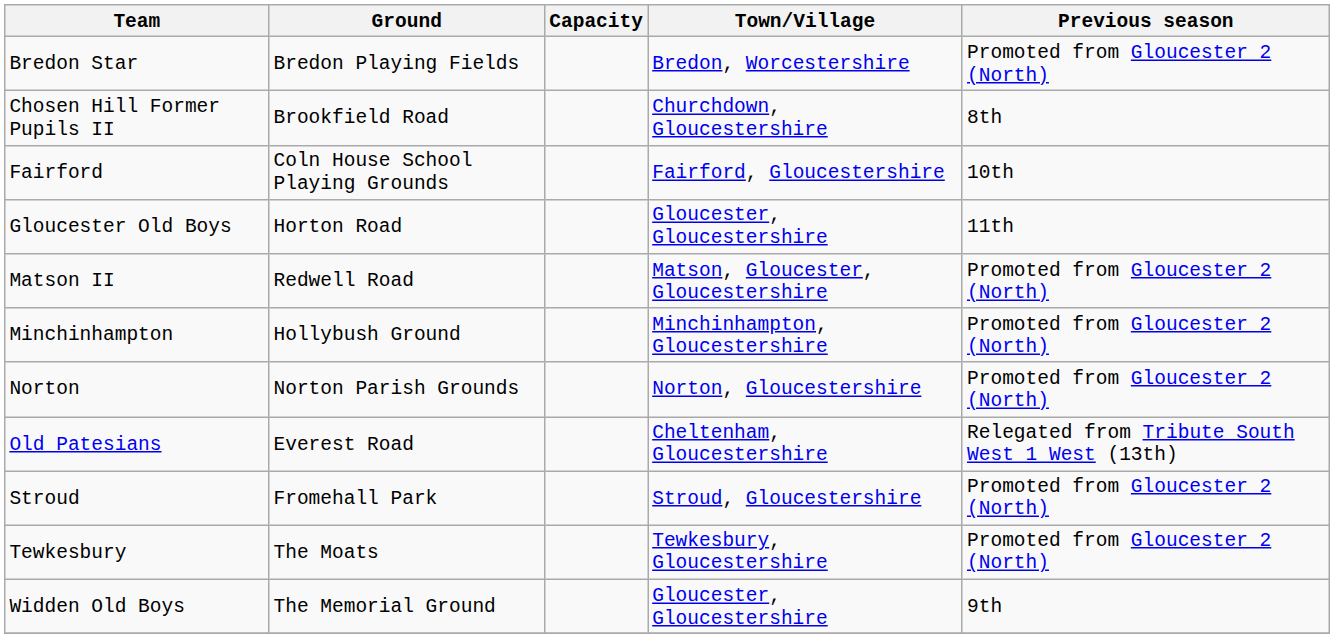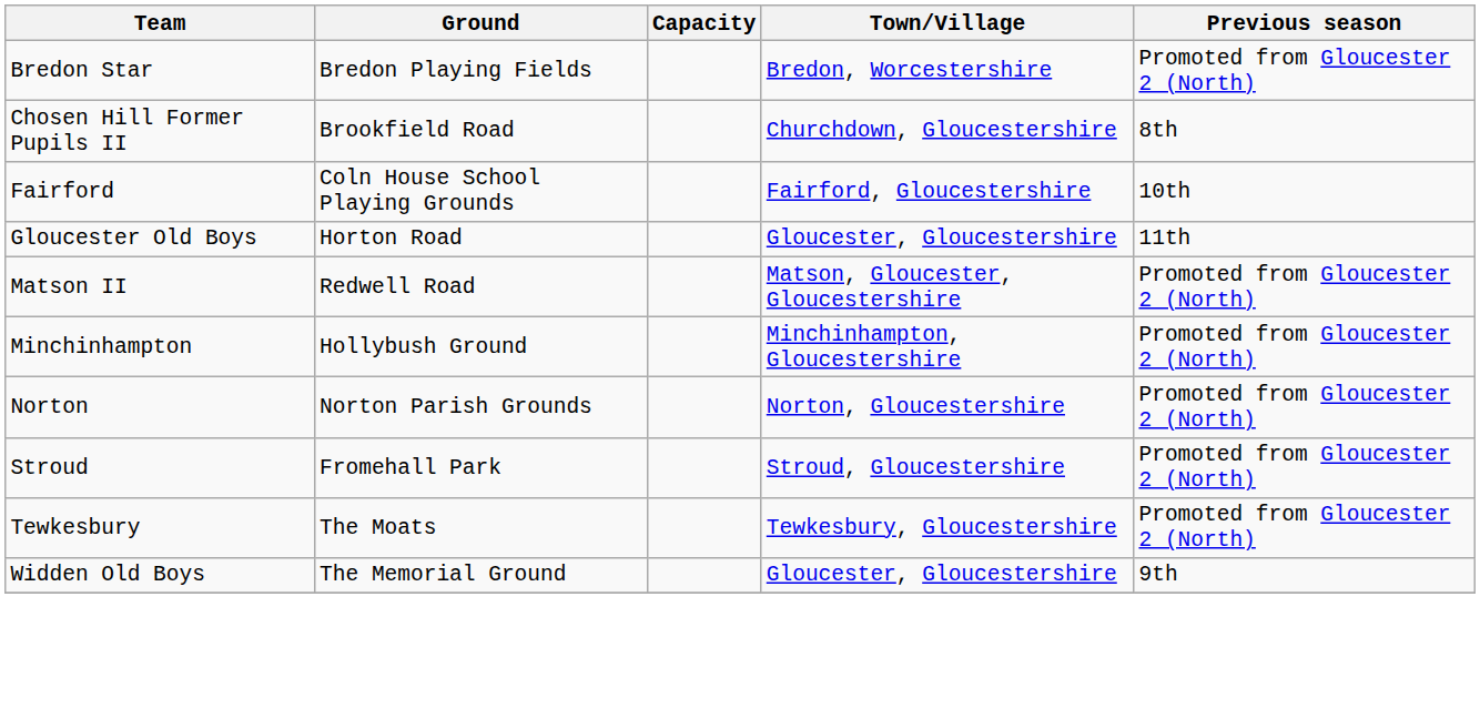- row: Old Patesians | Everest Road | Cheltenham, Gloucestershire | Relegated from Tribute South West 1 West (13th)
